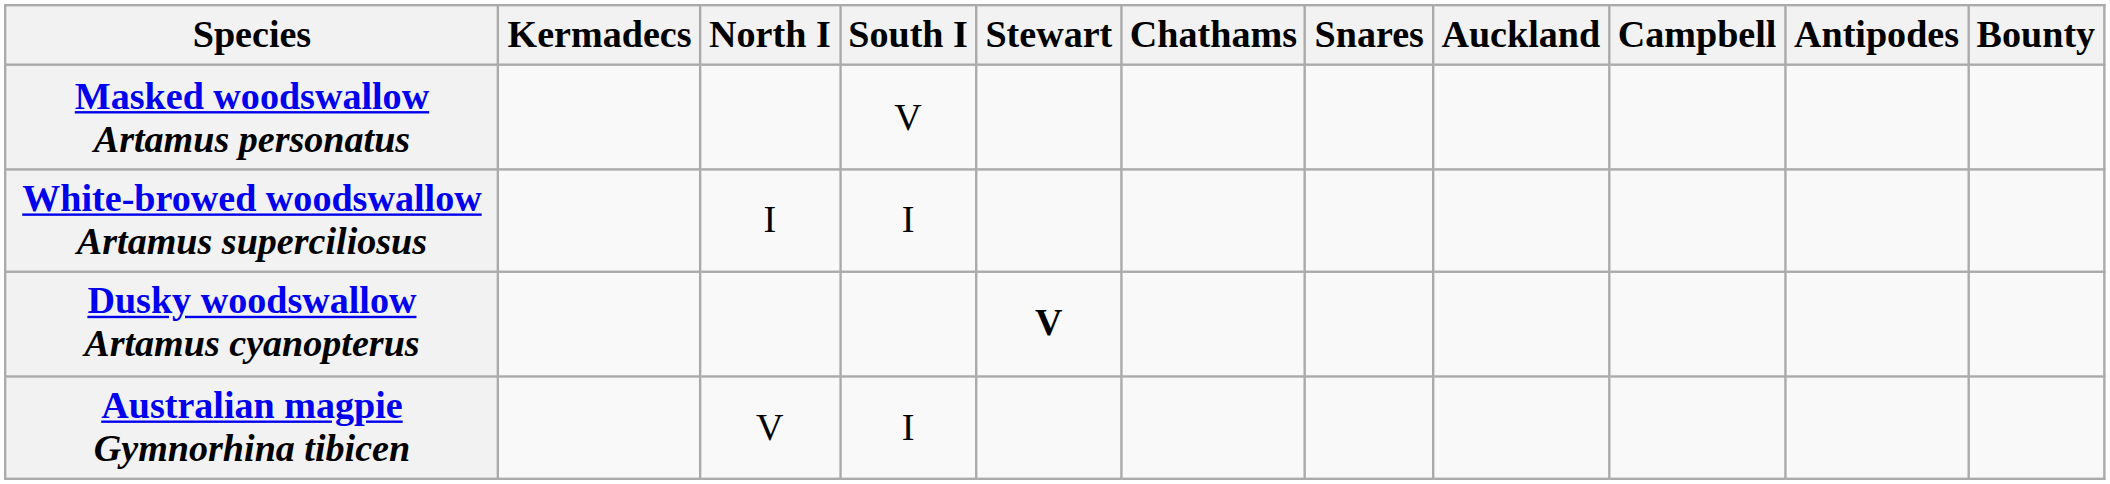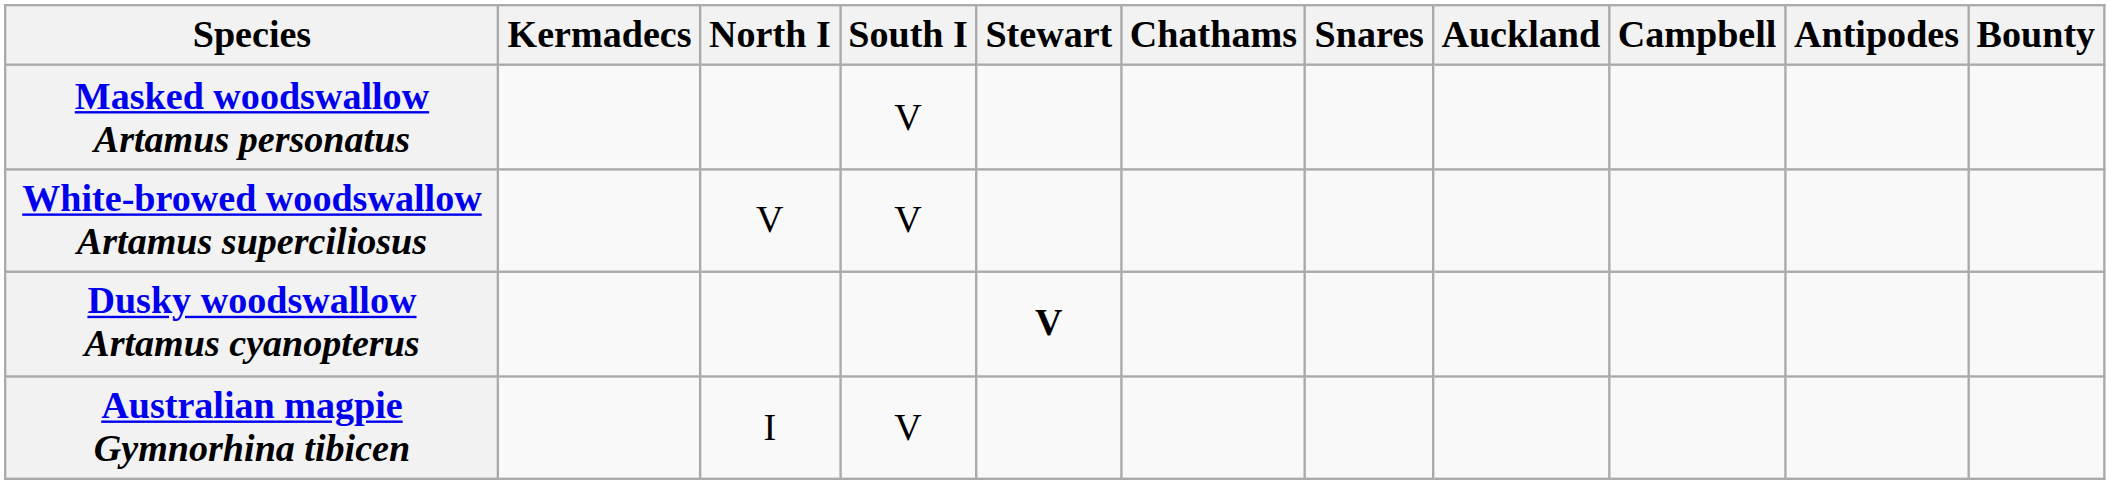White-browed woodswallow Artamus superciliosus | North I: I -> V
White-browed woodswallow Artamus superciliosus | South I: I -> V
Australian magpie Gymnorhina tibicen | North I: V -> I
Australian magpie Gymnorhina tibicen | South I: I -> V
